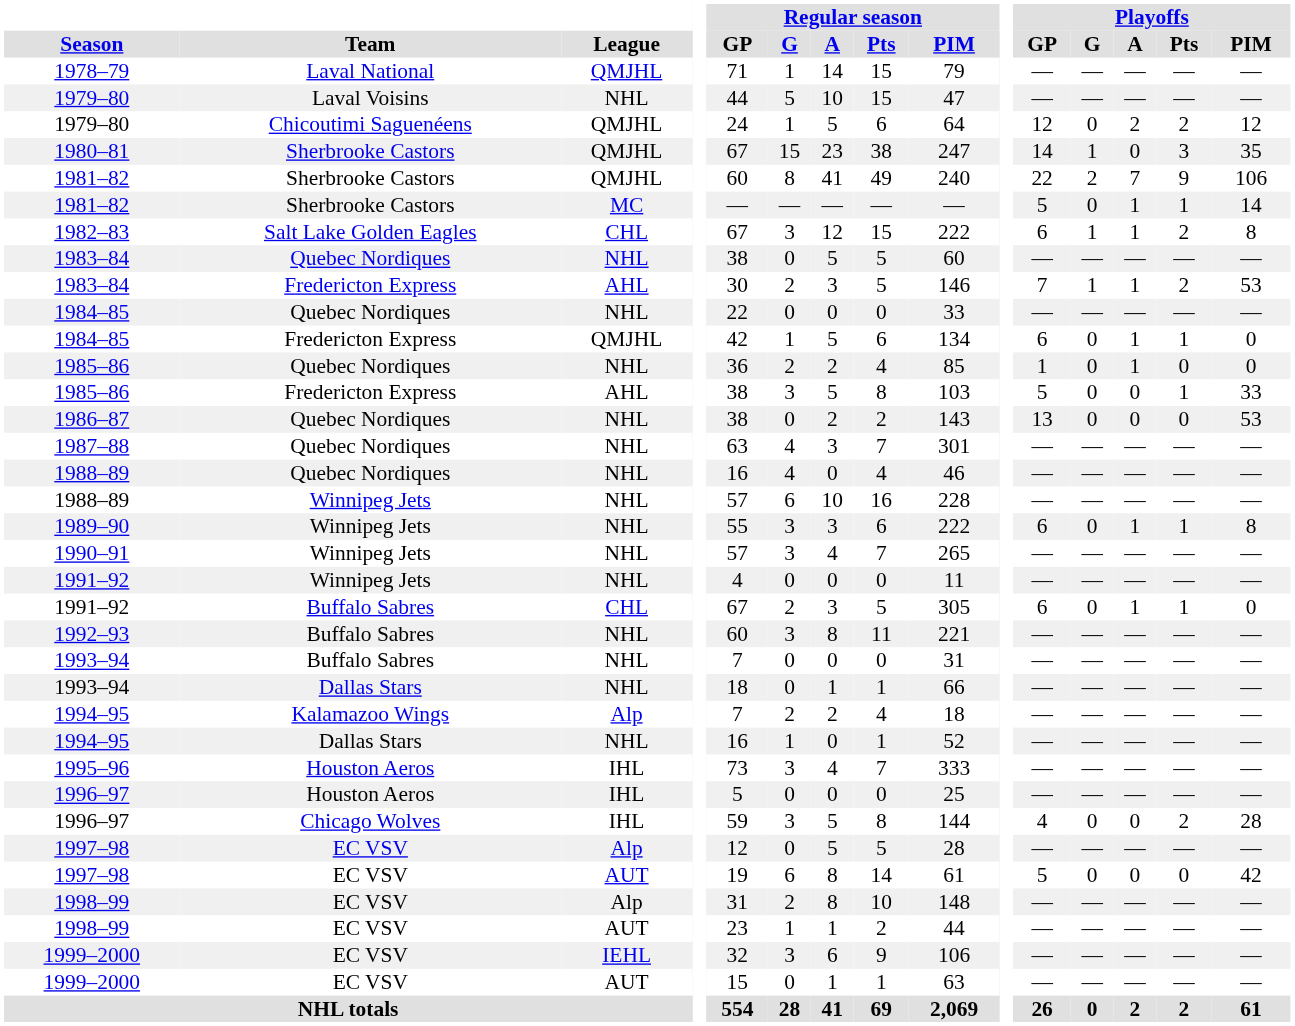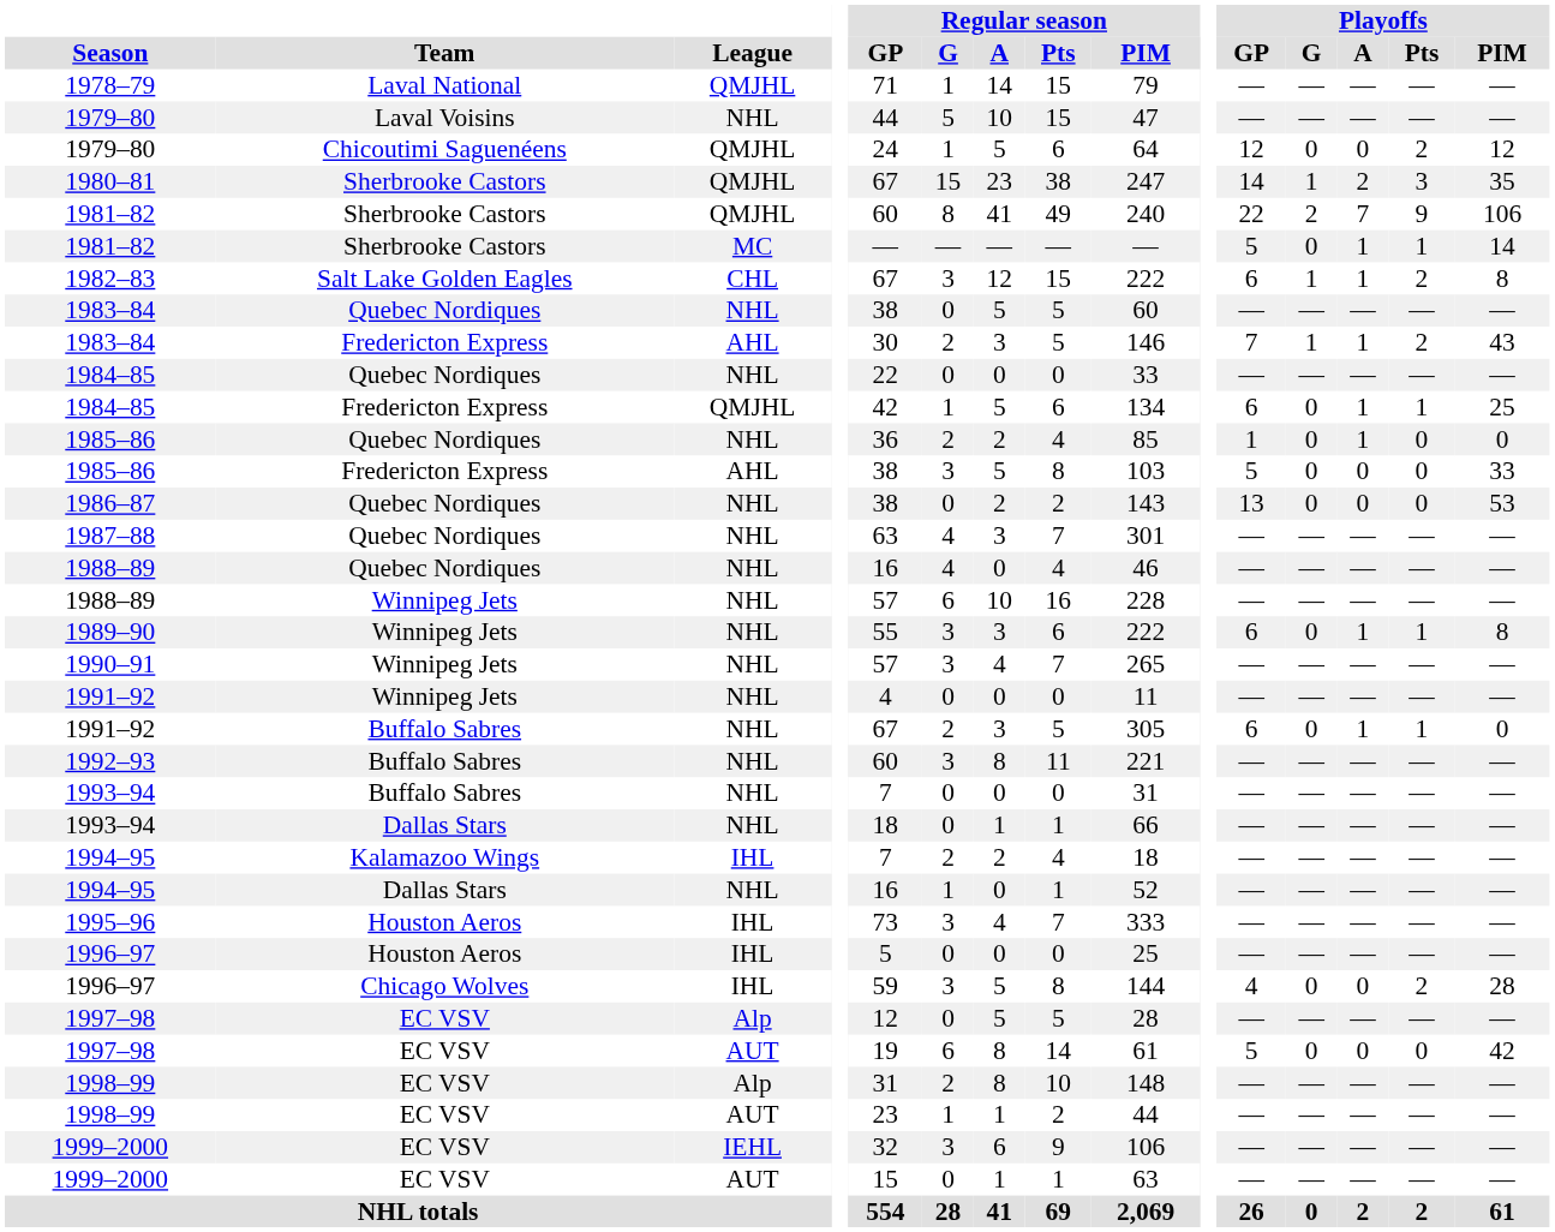1979–80 / Chicoutimi Saguenéens | Playoffs / A: 2 -> 0
1980–81 | Playoffs / A: 0 -> 2
1983–84 / Fredericton Express | Playoffs / PIM: 53 -> 43
1984–85 / Fredericton Express | Playoffs / PIM: 0 -> 25
1985–86 / Fredericton Express | Playoffs / Pts: 1 -> 0
1991–92 / Buffalo Sabres | League: CHL -> NHL
1994–95 / Kalamazoo Wings | League: Alp -> IHL
